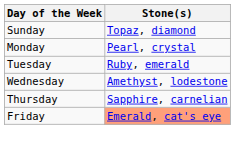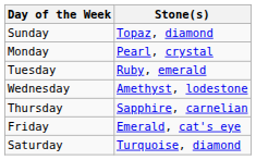Friday | Stone(s): lightsalmon background -> no background
+ row: Saturday | Turquoise, diamond
